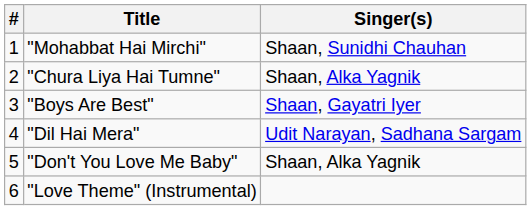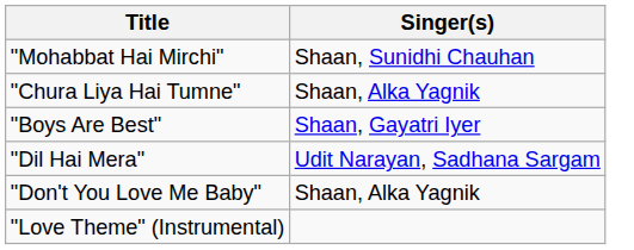- column: # | 1 | 2 | 3 | 4 | 5 | 6
